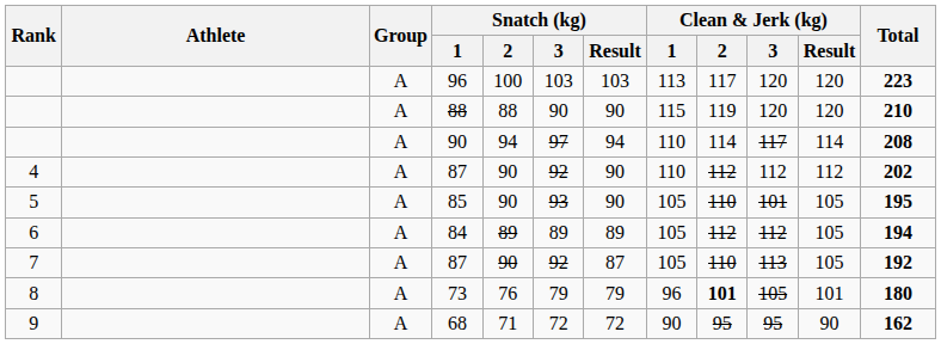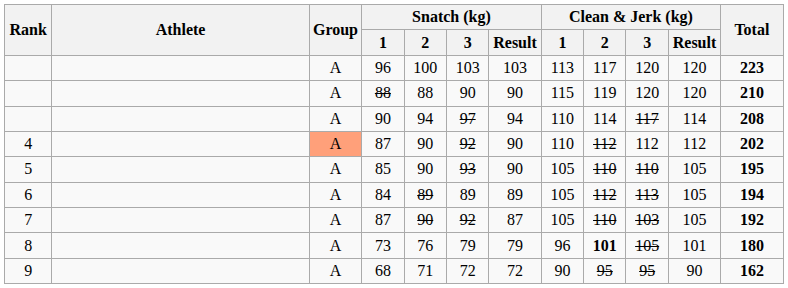4 / 87 | Group: no background -> lightsalmon background
85 | Clean & Jerk (kg) / 3: 101 -> 110
84 | Clean & Jerk (kg) / 3: 112 -> 113
7 / 87 | Clean & Jerk (kg) / 3: 113 -> 103
